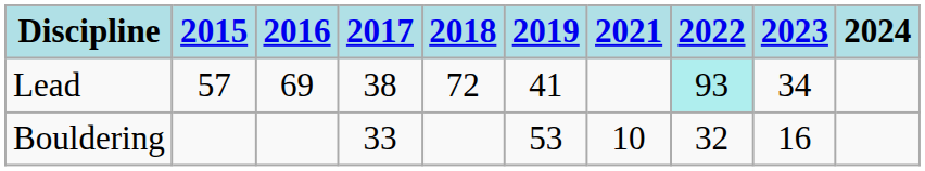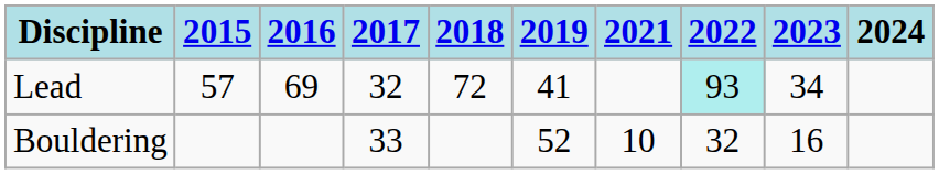Lead | 2017: 38 -> 32
Bouldering | 2019: 53 -> 52
